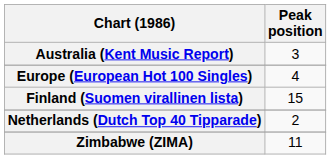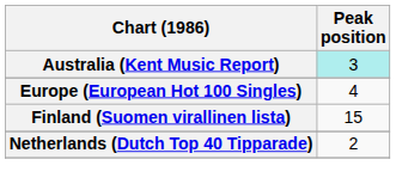Australia (Kent Music Report) | Peak position: no background -> paleturquoise background
- row: Zimbabwe (ZIMA) | 11
